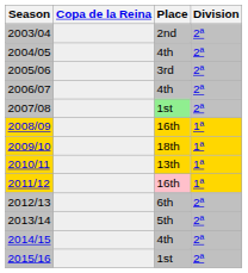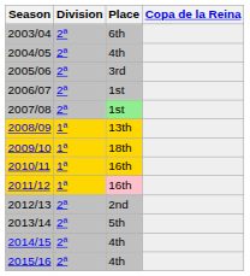columns swapped: Division <-> Copa de la Reina
2003/04 | Place: 2nd -> 6th
2006/07 | Place: 4th -> 1st
2008/09 | Place: 16th -> 13th
2010/11 | Place: 13th -> 16th
2012/13 | Place: 6th -> 2nd
2015/16 | Place: 1st -> 4th
